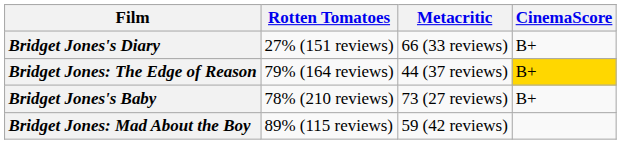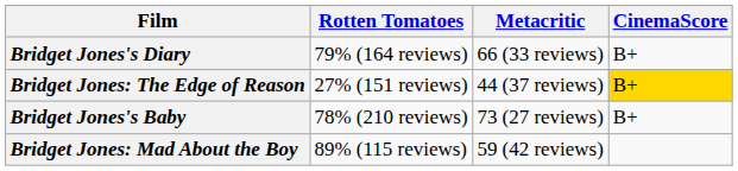Bridget Jones's Diary | Rotten Tomatoes: 27% (151 reviews) -> 79% (164 reviews)
Bridget Jones: The Edge of Reason | Rotten Tomatoes: 79% (164 reviews) -> 27% (151 reviews)
